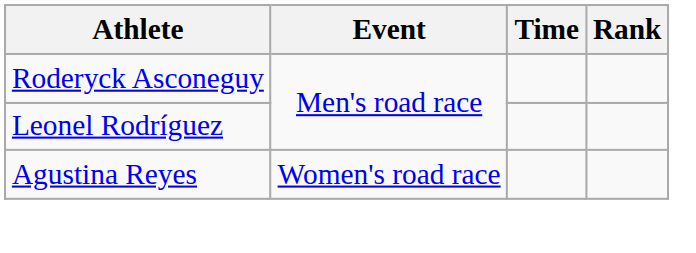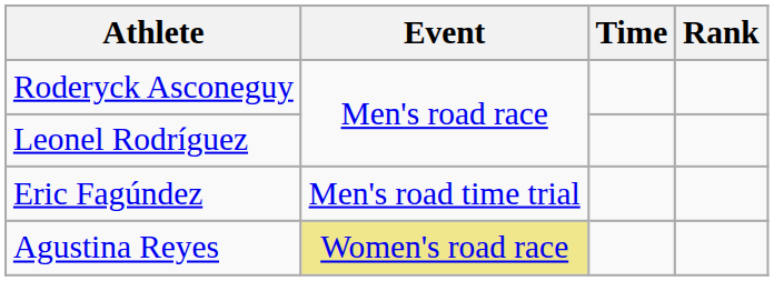+ row: Eric Fagúndez | Men's road time trial
Agustina Reyes | Event: no background -> khaki background
